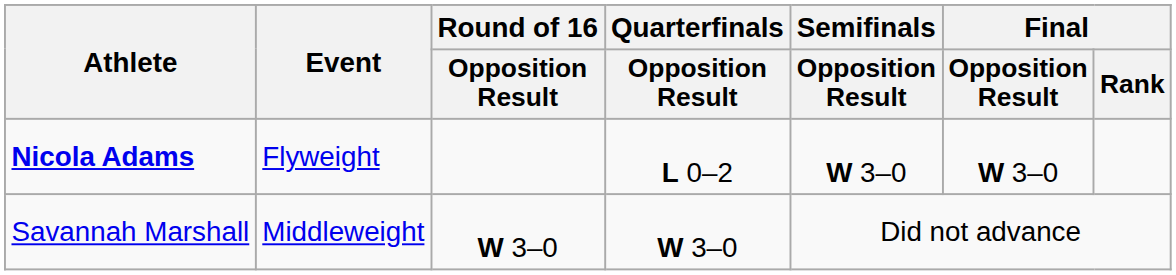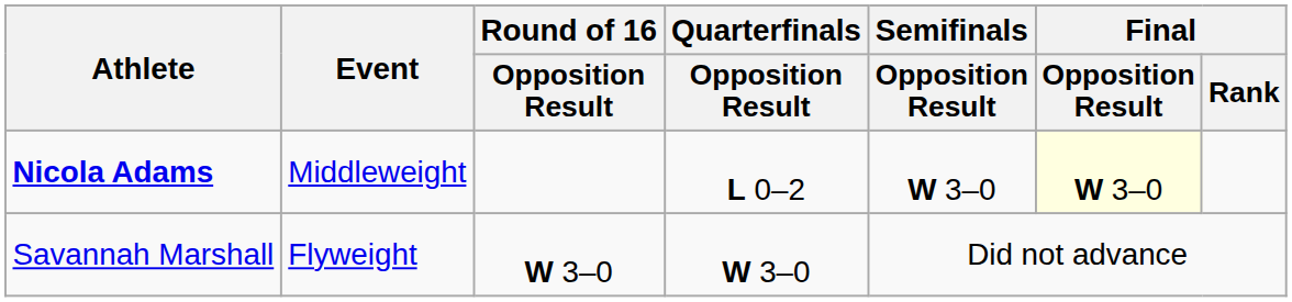Nicola Adams | Event: Flyweight -> Middleweight
Nicola Adams | Final / Opposition Result: no background -> lightyellow background
Savannah Marshall | Event: Middleweight -> Flyweight
